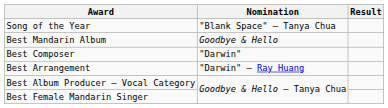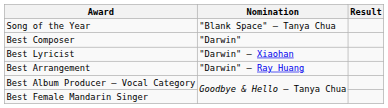- row: Best Mandarin Album | Goodbye & Hello
+ row: Best Lyricist | "Darwin" – Xiaohan
